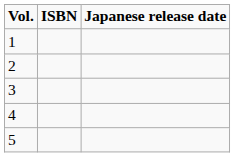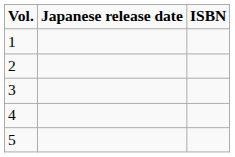columns swapped: Japanese release date <-> ISBN
